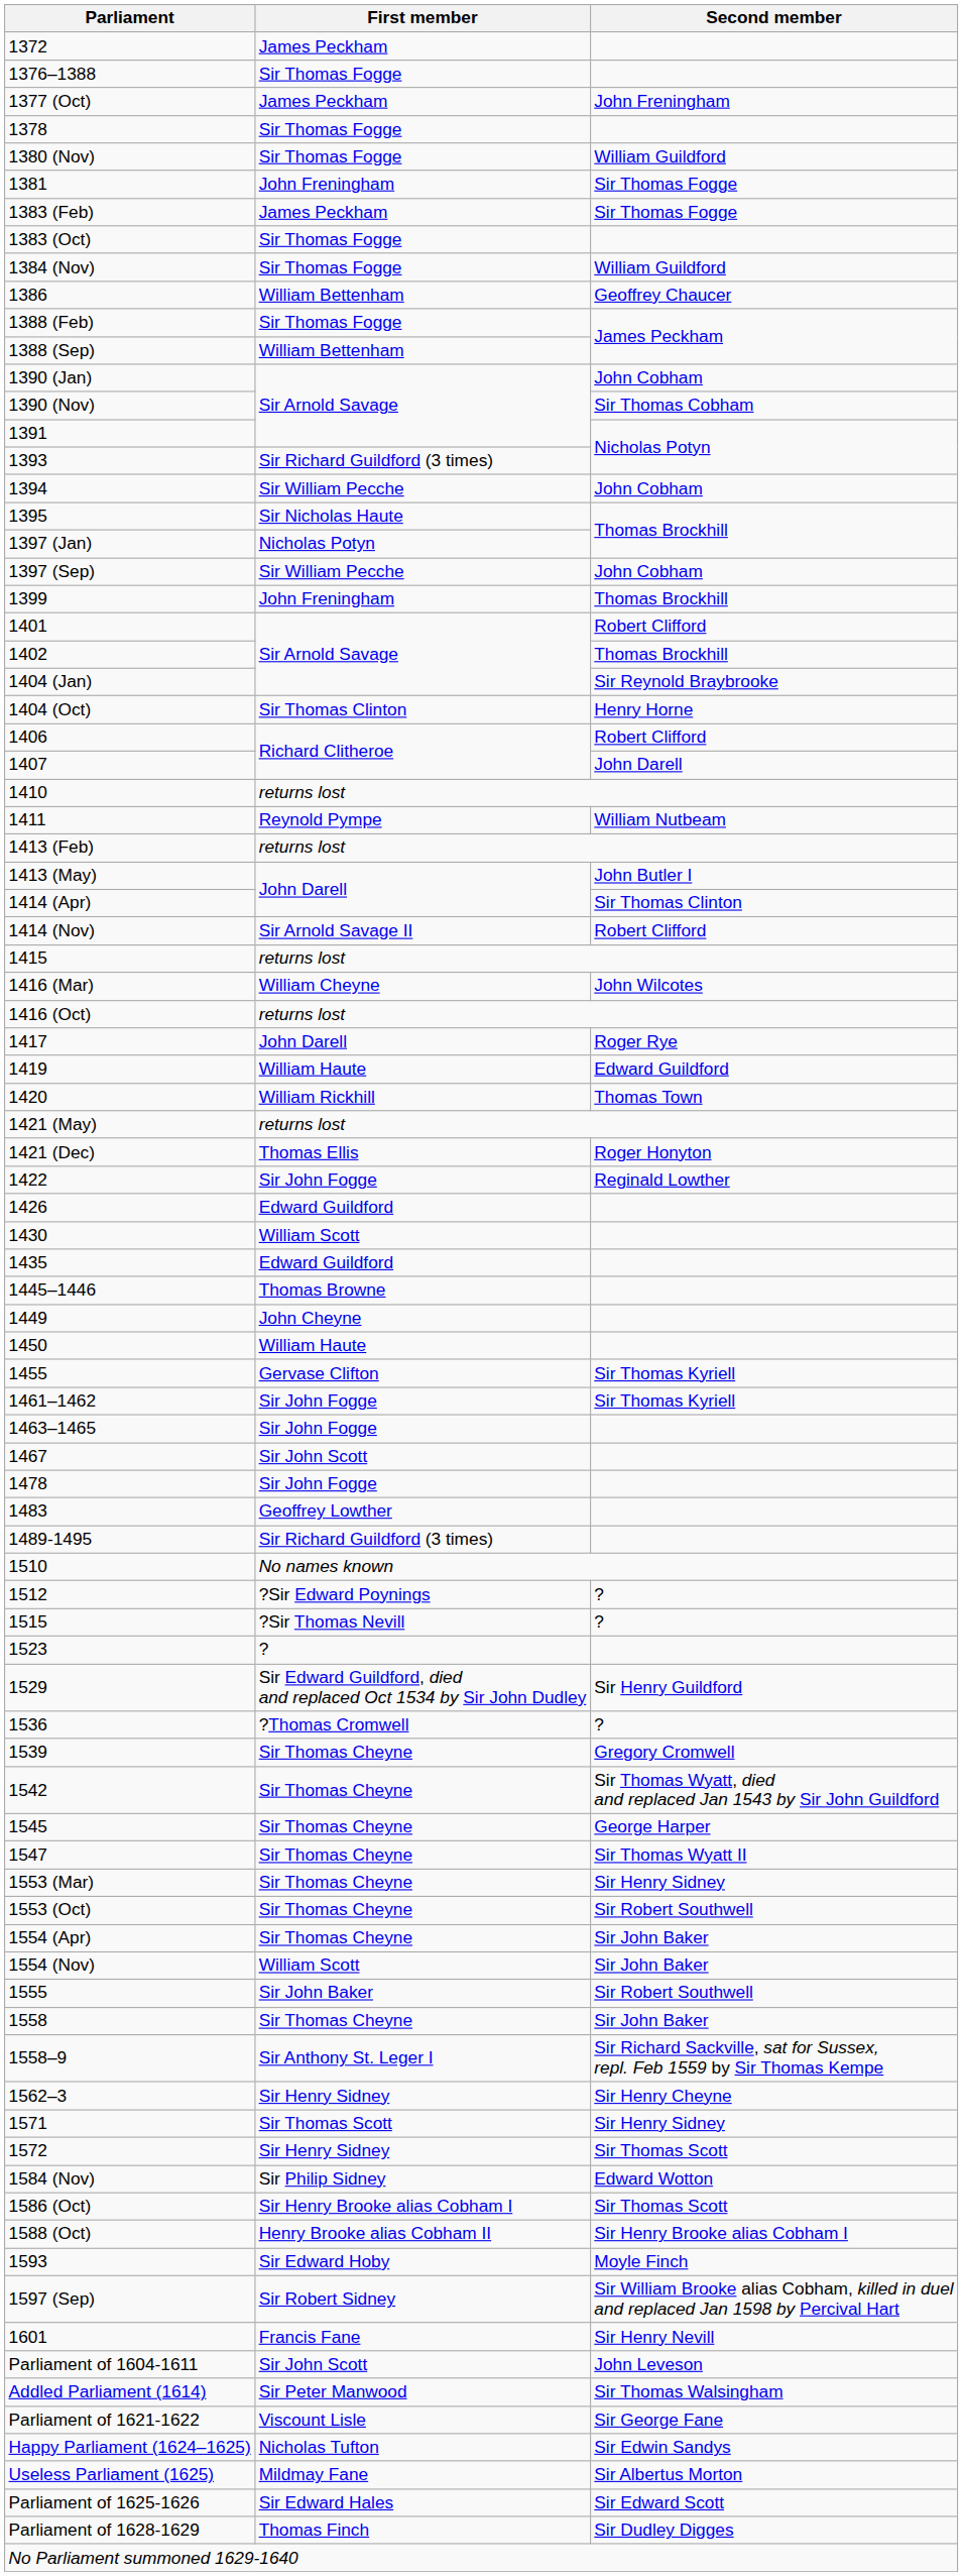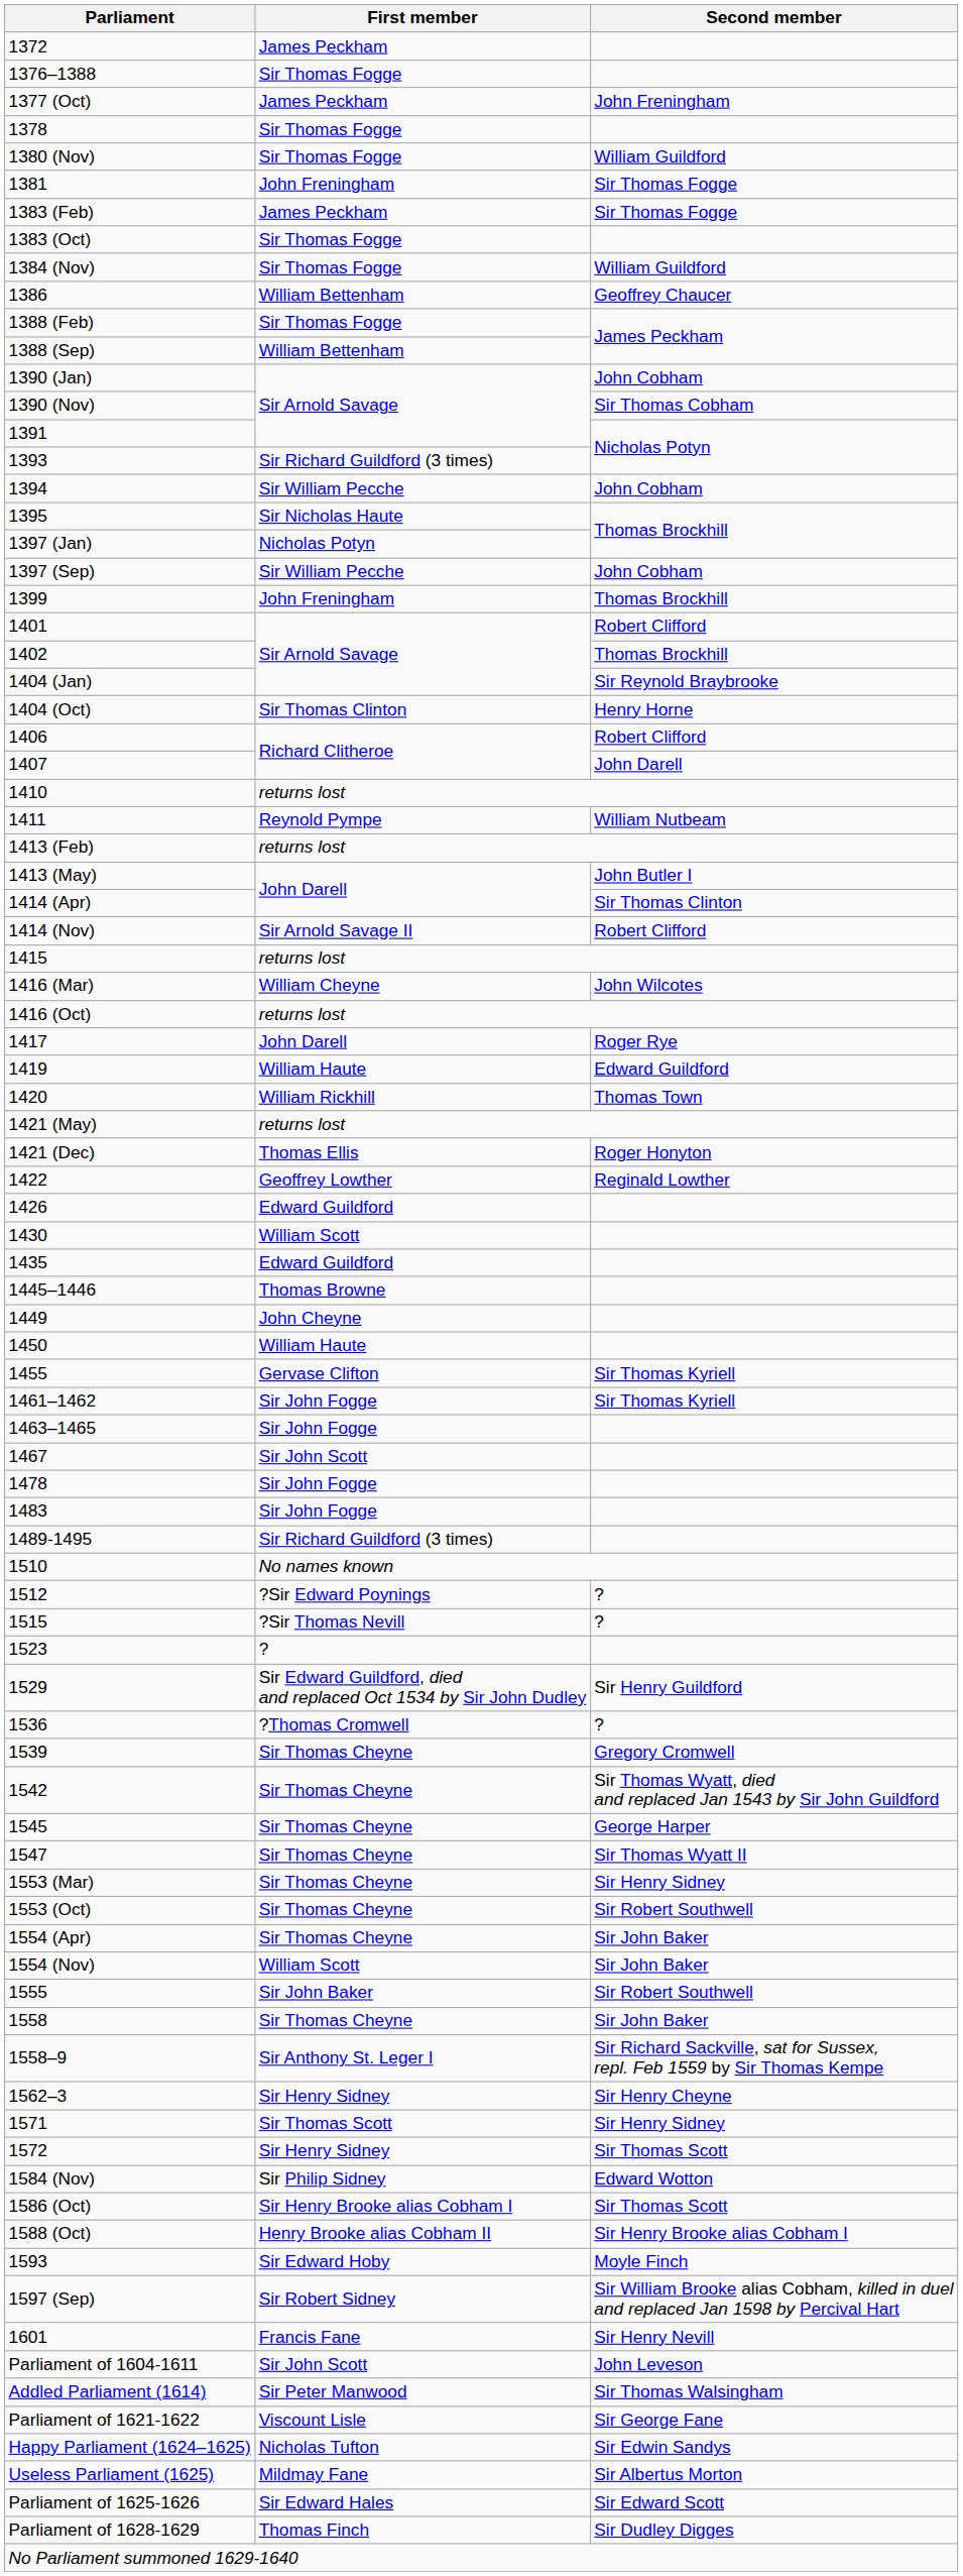1422 | First member: Sir John Fogge -> Geoffrey Lowther
1483 | First member: Geoffrey Lowther -> Sir John Fogge
